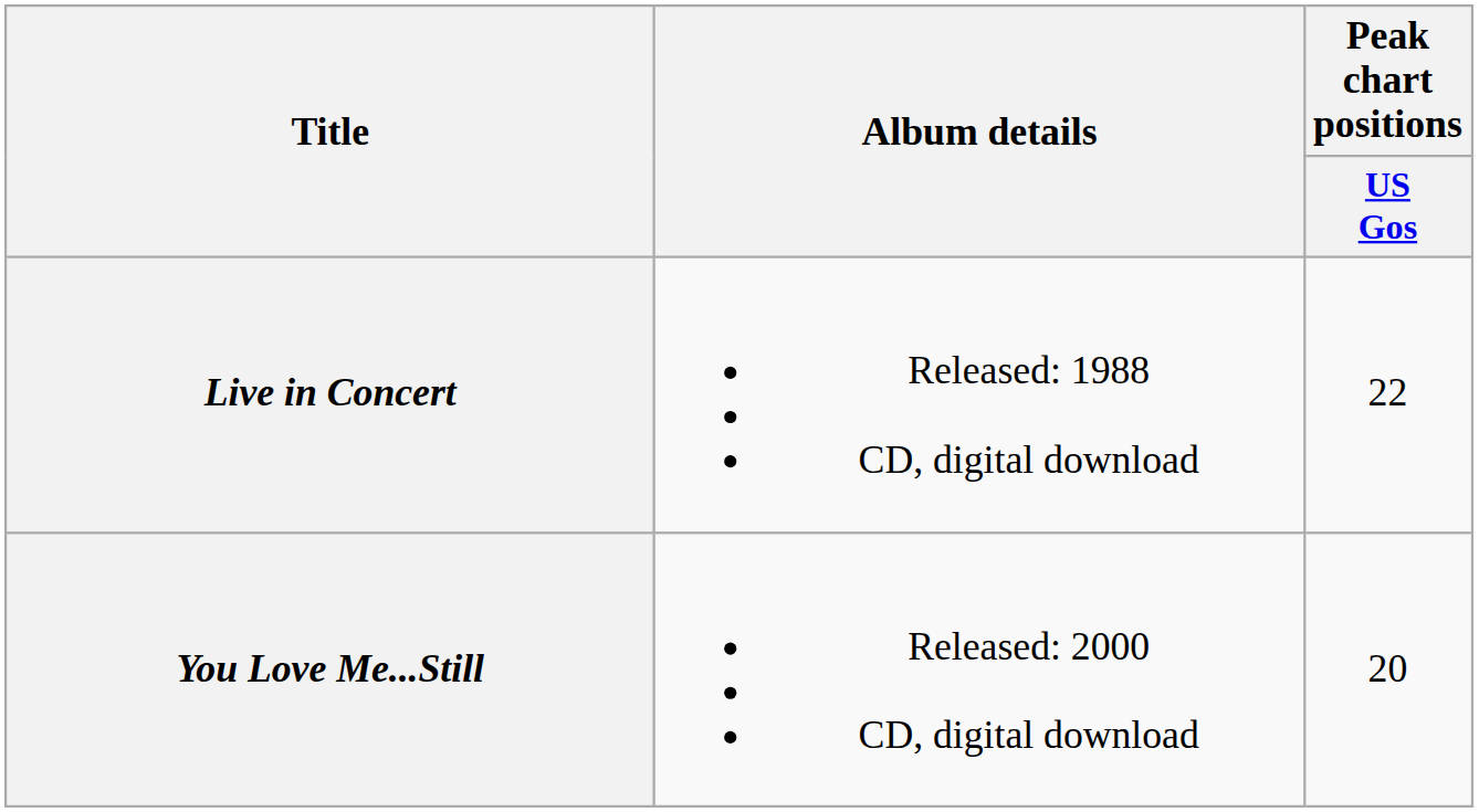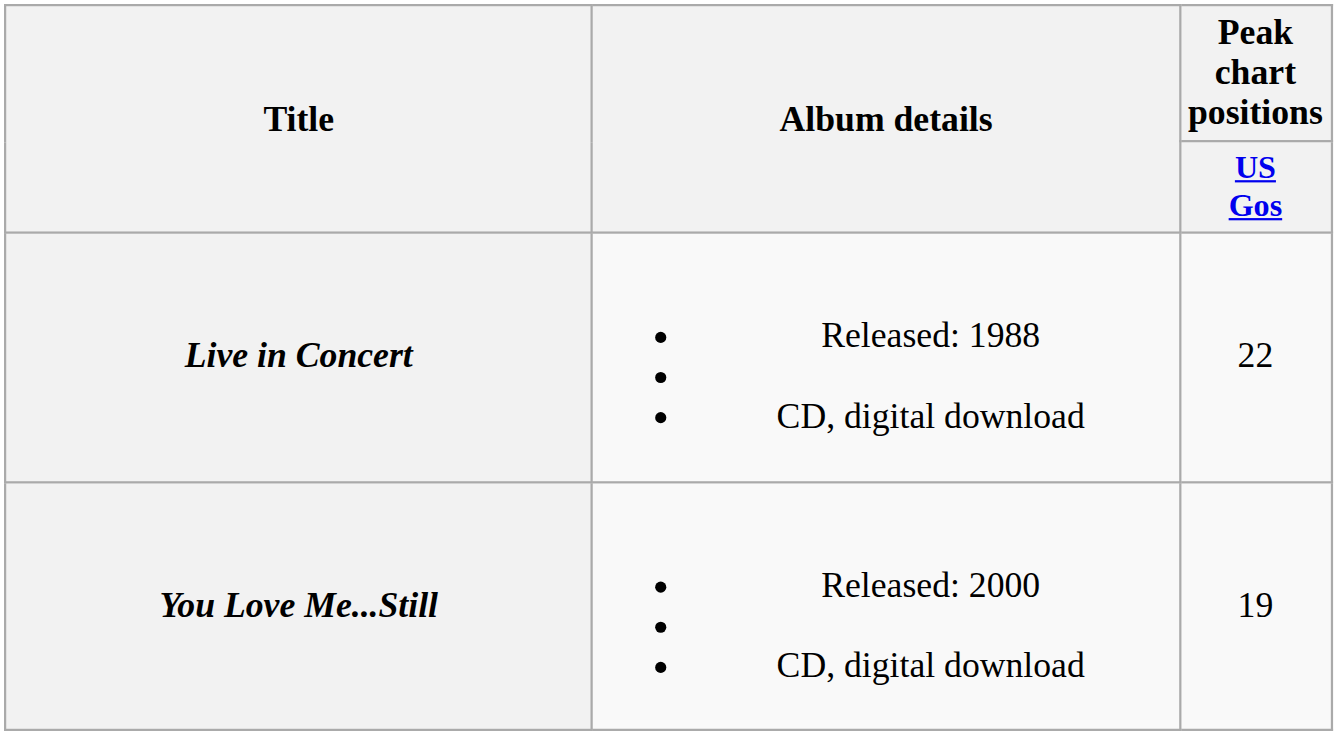You Love Me...Still | Peak chart positions / US Gos: 20 -> 19
